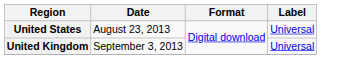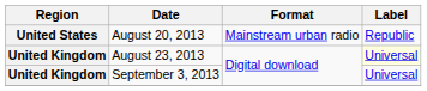+ row: United States | August 20, 2013 | Mainstream urban radio | Republic
August 23, 2013 | Region: United States -> United Kingdom
August 23, 2013 | Label: no background -> lightyellow background
